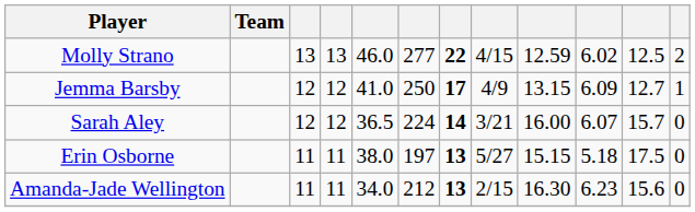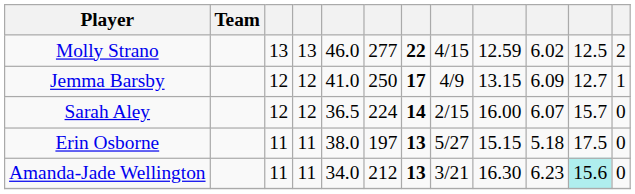Sarah Aley | column 8: 3/21 -> 2/15
Amanda-Jade Wellington | column 8: 2/15 -> 3/21
Amanda-Jade Wellington | column 11: no background -> paleturquoise background
